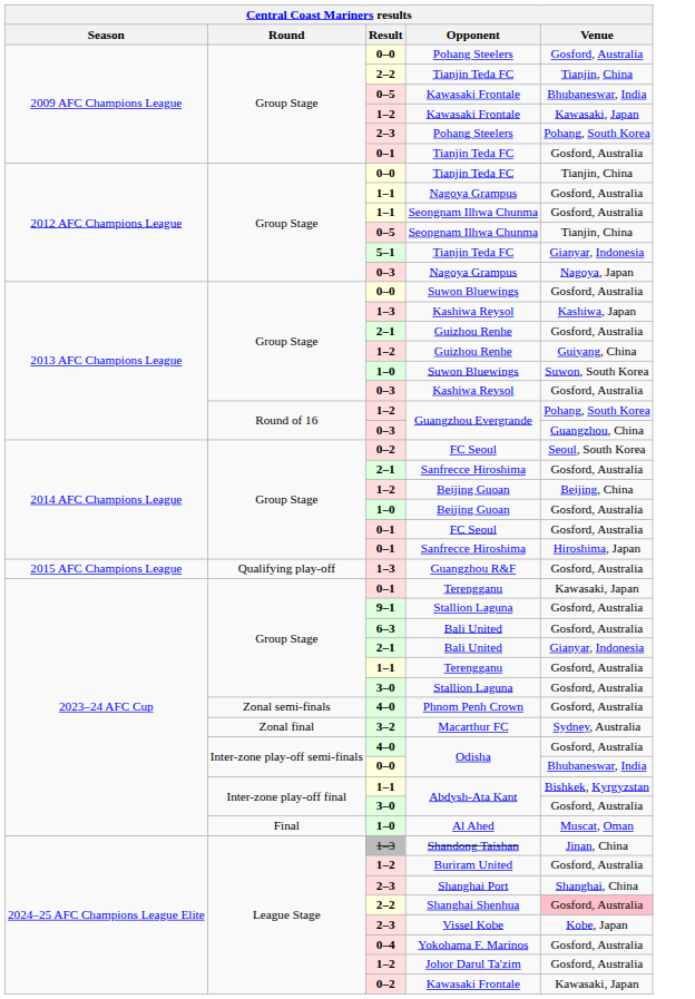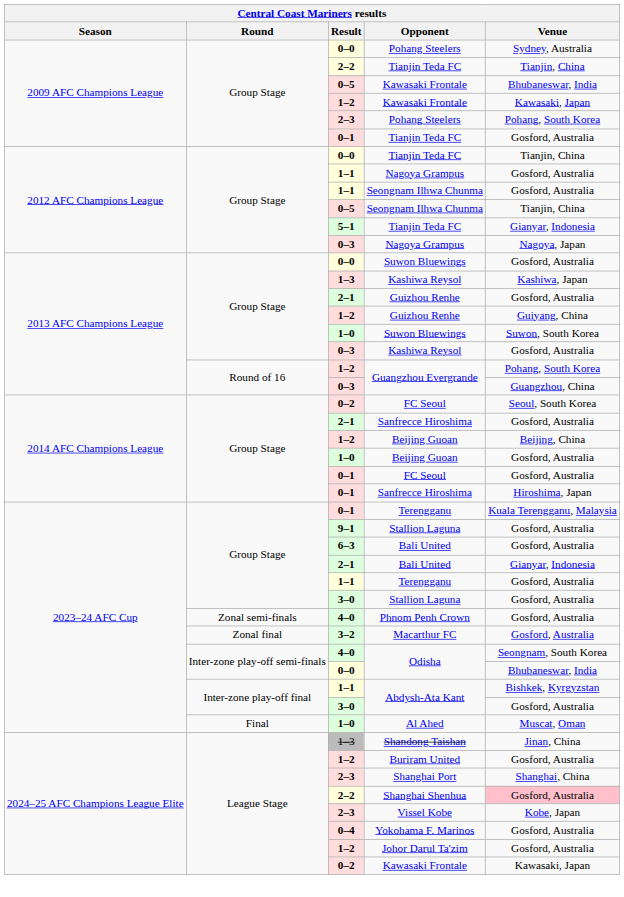0–0 / Pohang Steelers | Venue: Gosford, Australia -> Sydney, Australia
- row: 2015 AFC Champions League | Qualifying play-off | 1–3 | Guangzhou R&F | Gosford, Australia
0–1 / Terengganu | Venue: Kawasaki, Japan -> Kuala Terengganu, Malaysia
Macarthur FC | Venue: Sydney, Australia -> Gosford, Australia
4–0 / Odisha | Venue: Gosford, Australia -> Seongnam, South Korea
